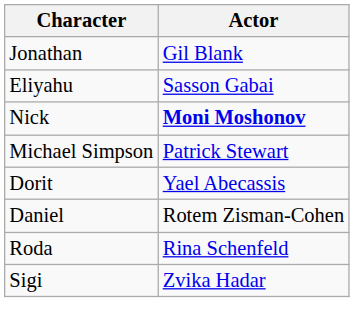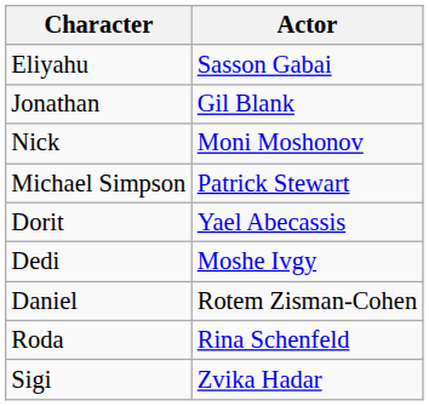rows swapped: Jonathan <-> Eliyahu
Nick | Actor: bold -> normal
+ row: Dedi | Moshe Ivgy
